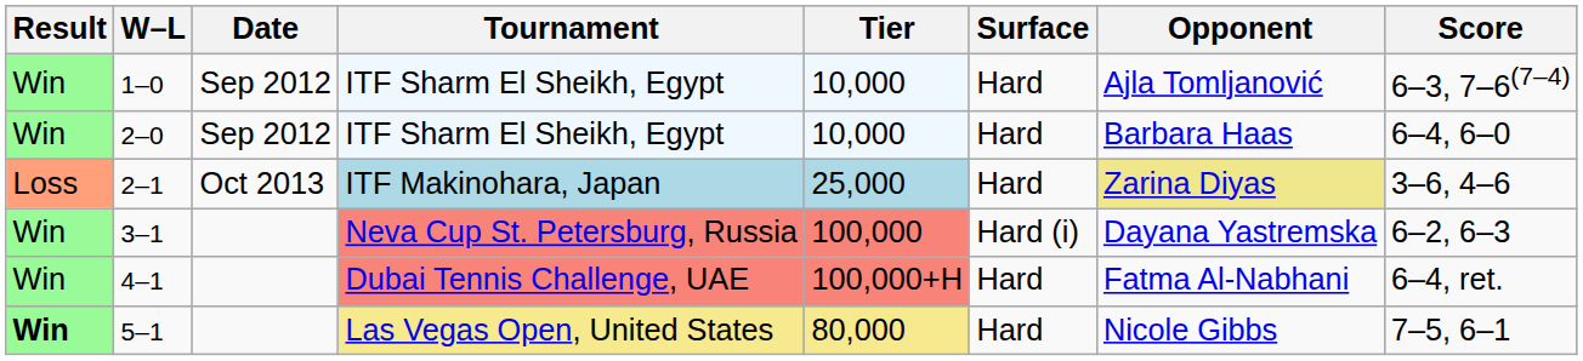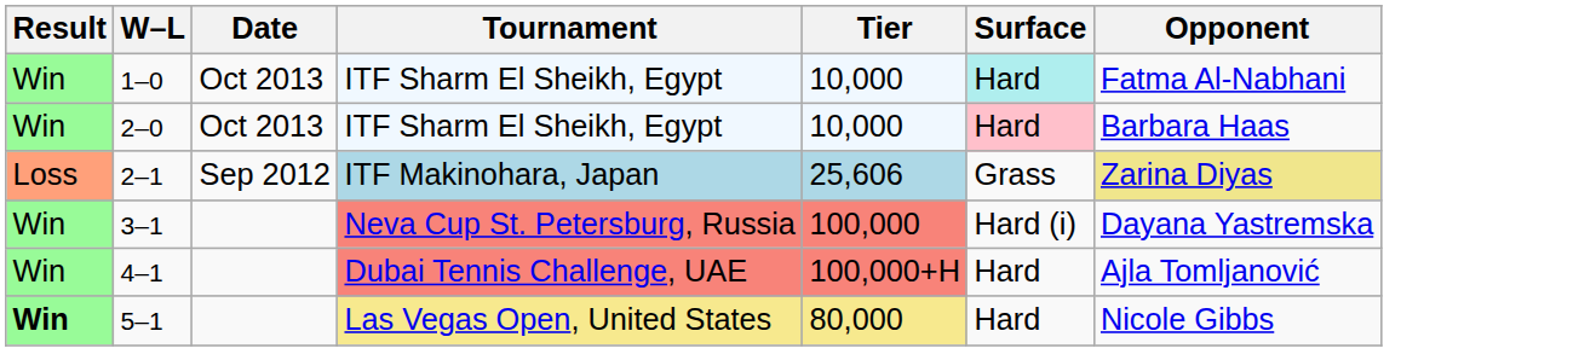- column: Score | 6–3, 7–6(7–4) | 6–4, 6–0 | 3–6, 4–6 | 6–2, 6–3 | 6–4, ret. | 7–5, 6–1
1–0 | Date: Sep 2012 -> Oct 2013
1–0 | Surface: no background -> paleturquoise background
1–0 | Opponent: Ajla Tomljanović -> Fatma Al-Nabhani
2–0 | Date: Sep 2012 -> Oct 2013
2–0 | Surface: no background -> pink background
2–1 | Date: Oct 2013 -> Sep 2012
2–1 | Tier: 25,000 -> 25,606
2–1 | Surface: Hard -> Grass
4–1 | Opponent: Fatma Al-Nabhani -> Ajla Tomljanović
